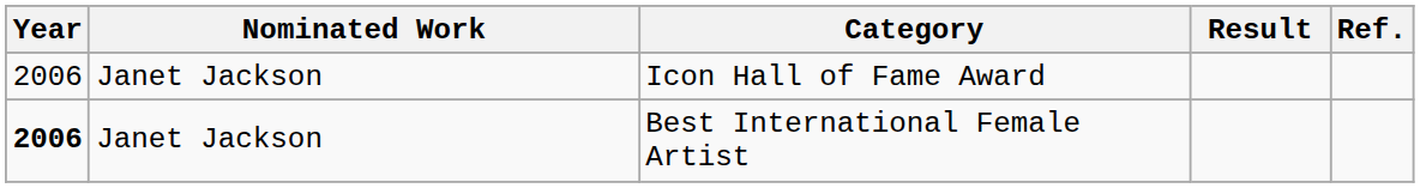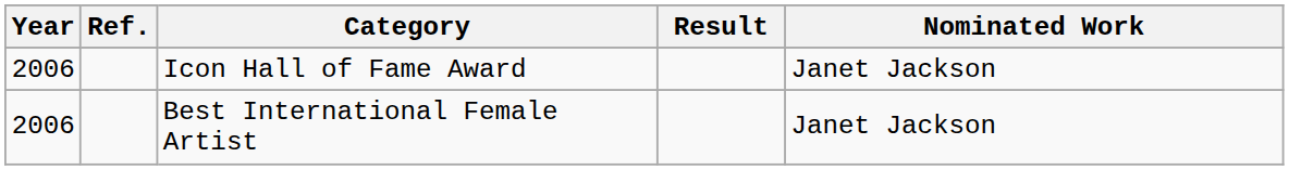columns swapped: Nominated Work <-> Ref.
Best International Female Artist | Year: bold -> normal
